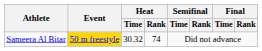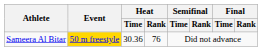Sameera Al Bitar | Heat / Time: 30.32 -> 30.36
Sameera Al Bitar | Heat / Rank: 74 -> 76
